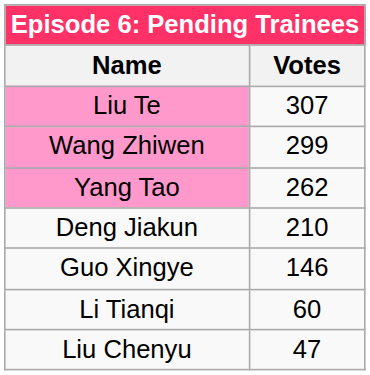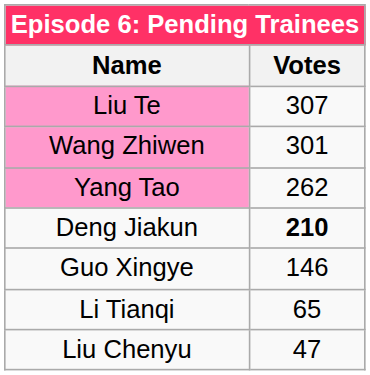Wang Zhiwen | Votes: 299 -> 301
Deng Jiakun | Votes: normal -> bold
Li Tianqi | Votes: 60 -> 65
